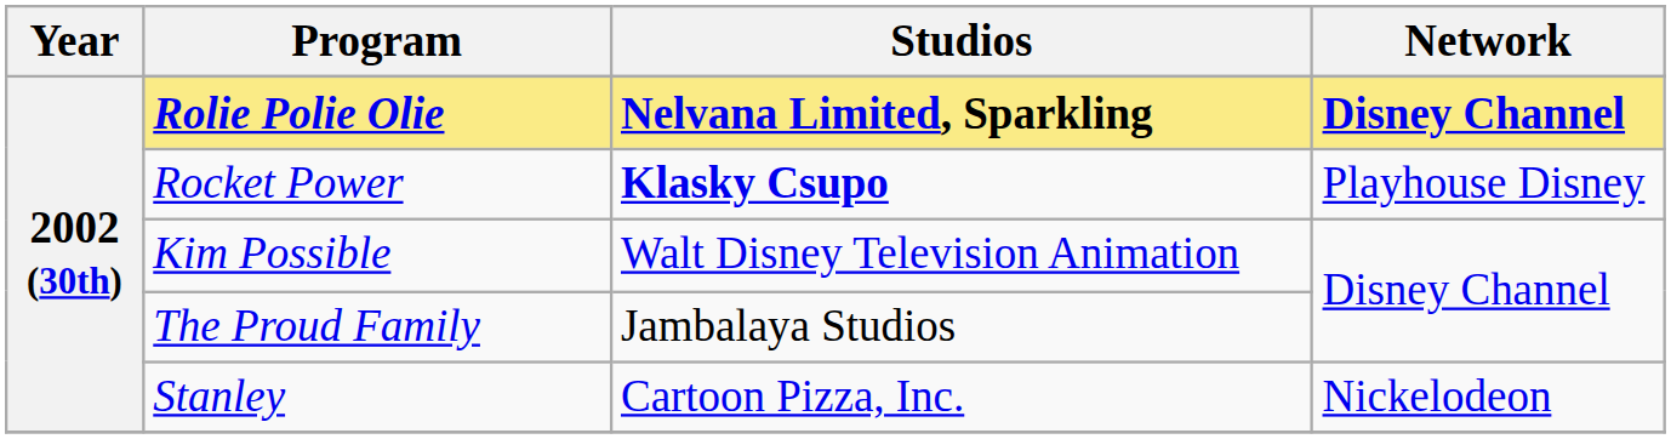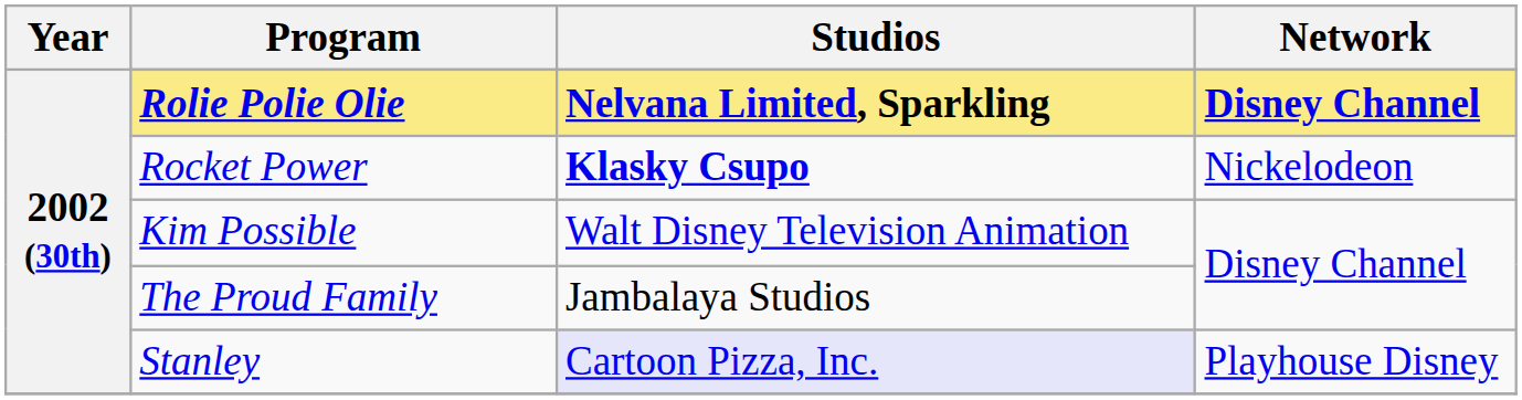Rocket Power | Network: Playhouse Disney -> Nickelodeon
Stanley | Studios: no background -> lavender background
Stanley | Network: Nickelodeon -> Playhouse Disney
